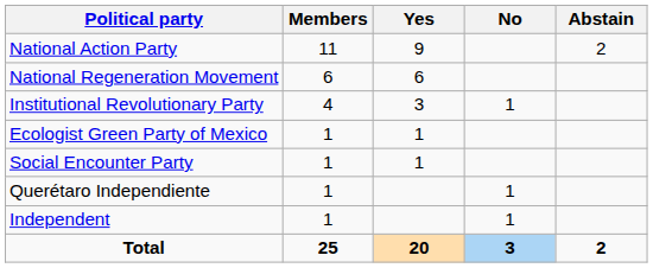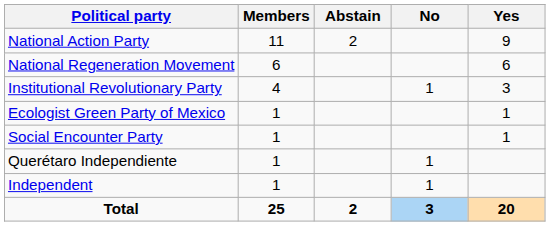columns swapped: Yes <-> Abstain
